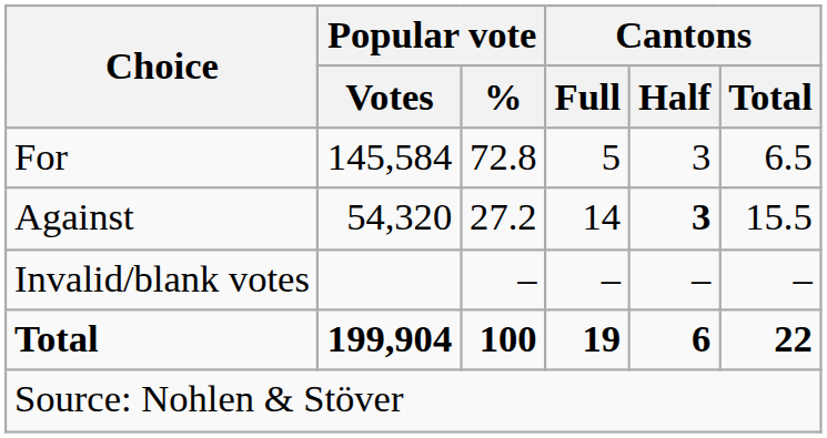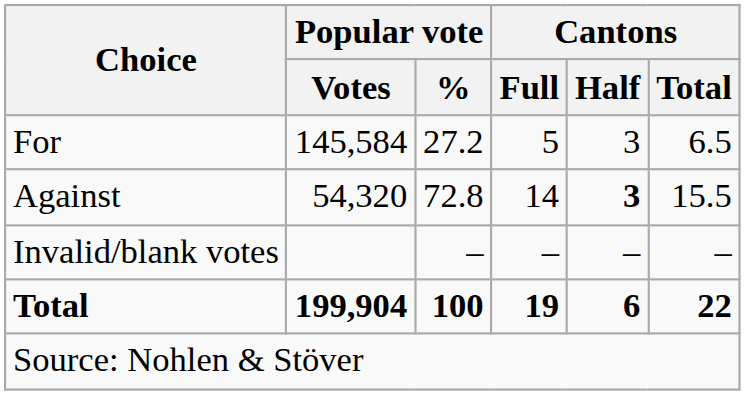For | Popular vote / %: 72.8 -> 27.2
Against | Popular vote / %: 27.2 -> 72.8
